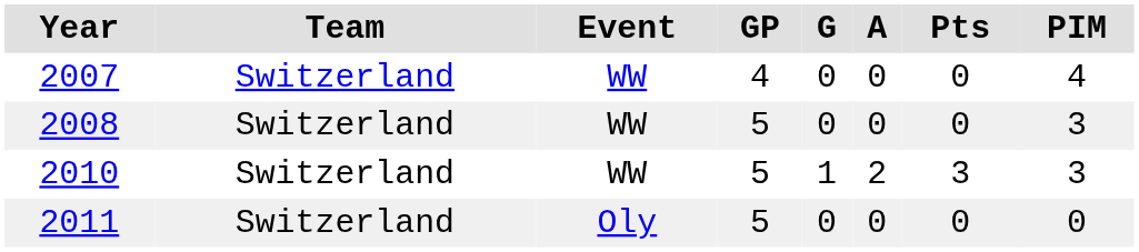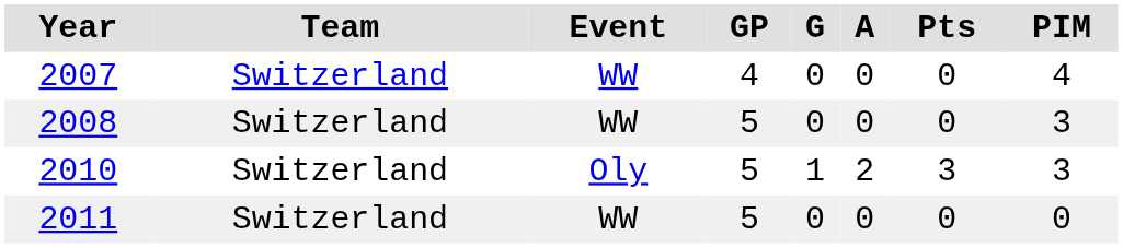2010 | Event: WW -> Oly
2011 | Event: Oly -> WW
